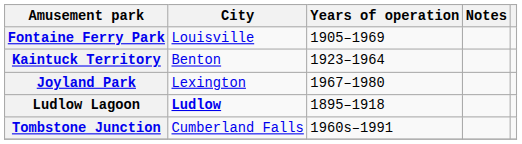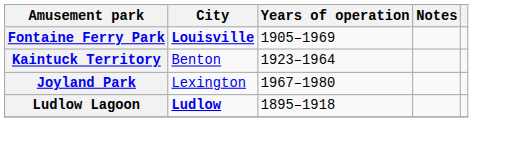Fontaine Ferry Park | City: normal -> bold
- row: Tombstone Junction | Cumberland Falls | 1960s–1991
